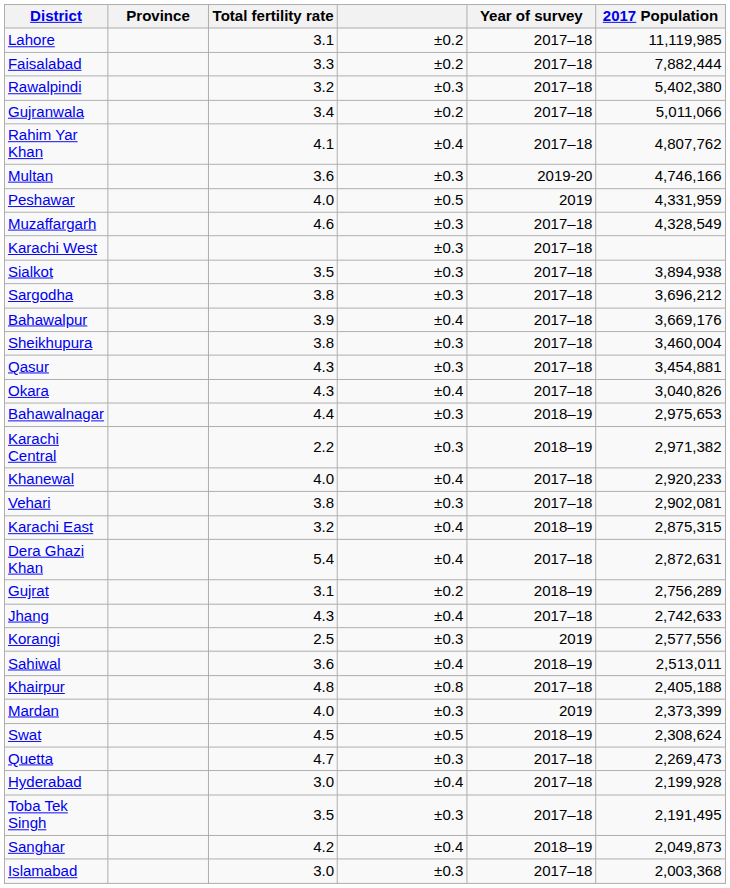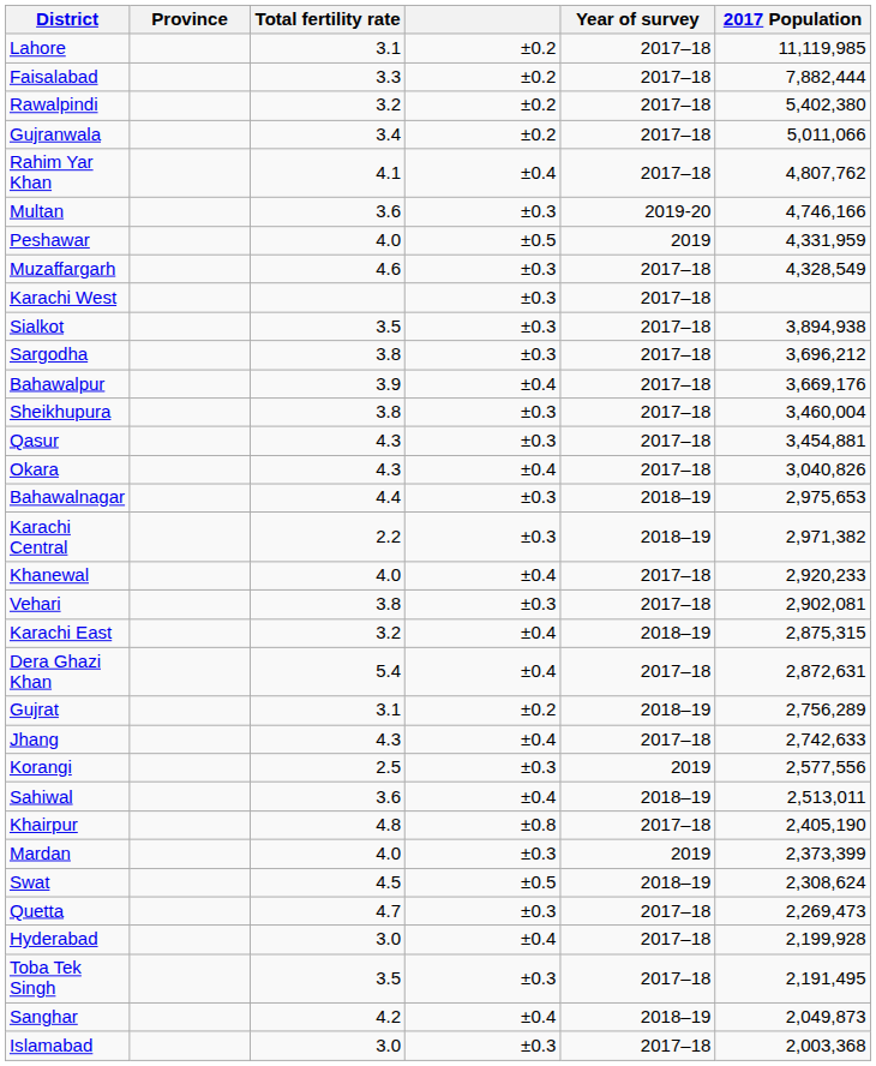Rawalpindi | column 4: ±0.3 -> ±0.2
Khairpur | 2017 Population: 2,405,188 -> 2,405,190
